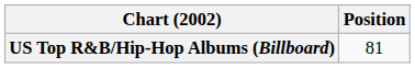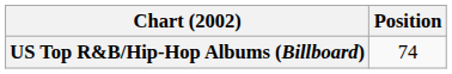US Top R&B/Hip-Hop Albums (Billboard) | Position: 81 -> 74
